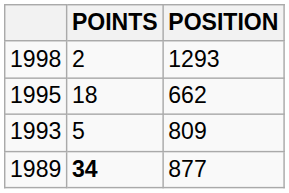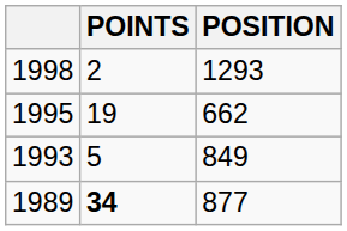1995 | POINTS: 18 -> 19
1993 | POSITION: 809 -> 849
